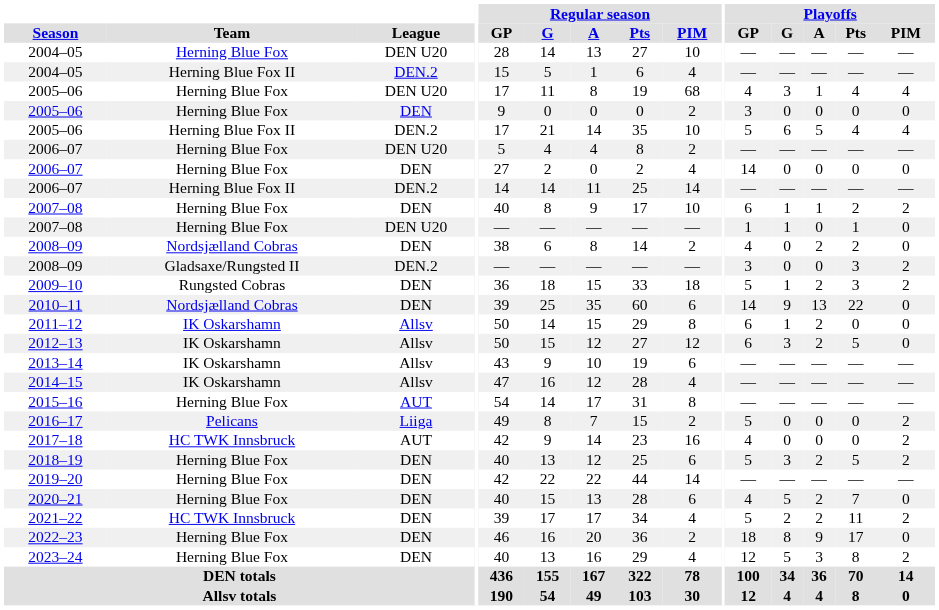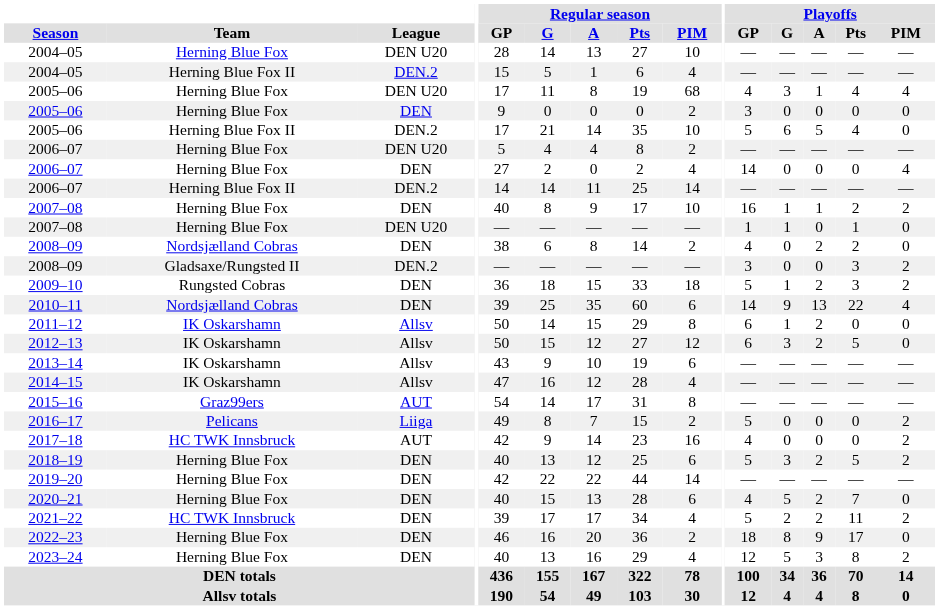2005–06 / DEN.2 | Playoffs / PIM: 4 -> 0
2006–07 / DEN | Playoffs / PIM: 0 -> 4
2007–08 / DEN | Playoffs / GP: 6 -> 16
2010–11 | Playoffs / PIM: 0 -> 4
2015–16 | Team: Herning Blue Fox -> Graz99ers
